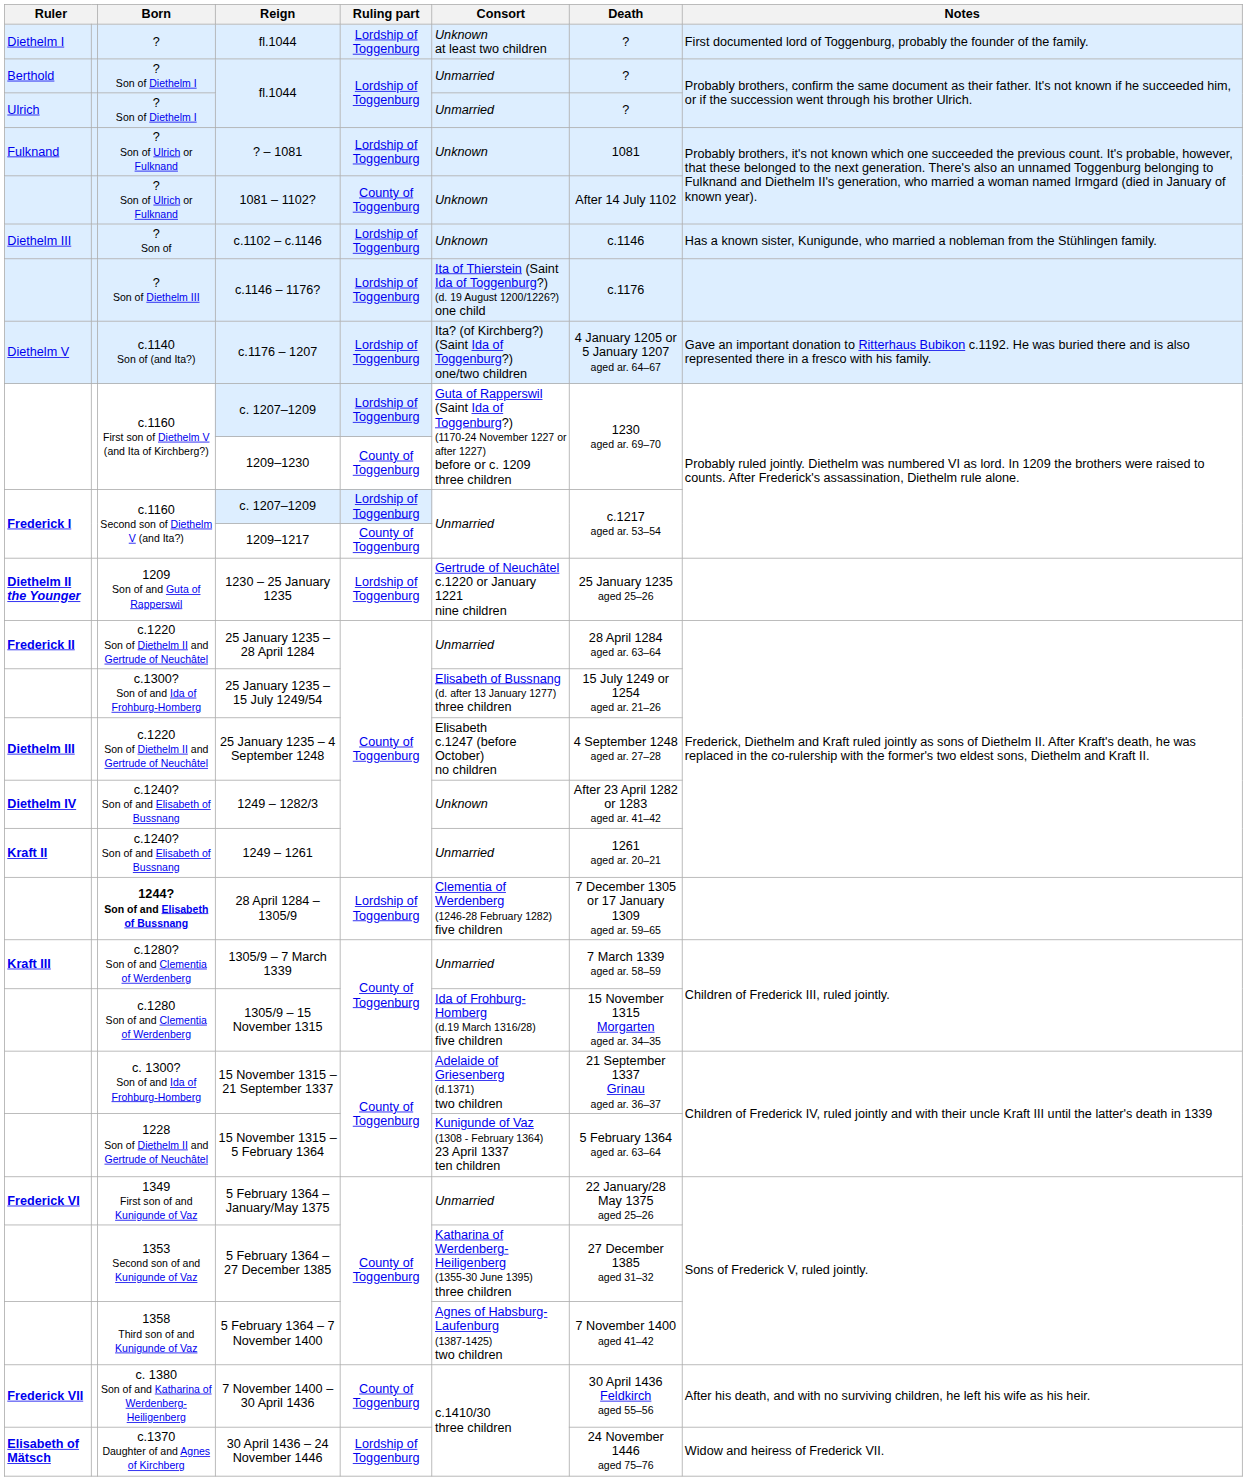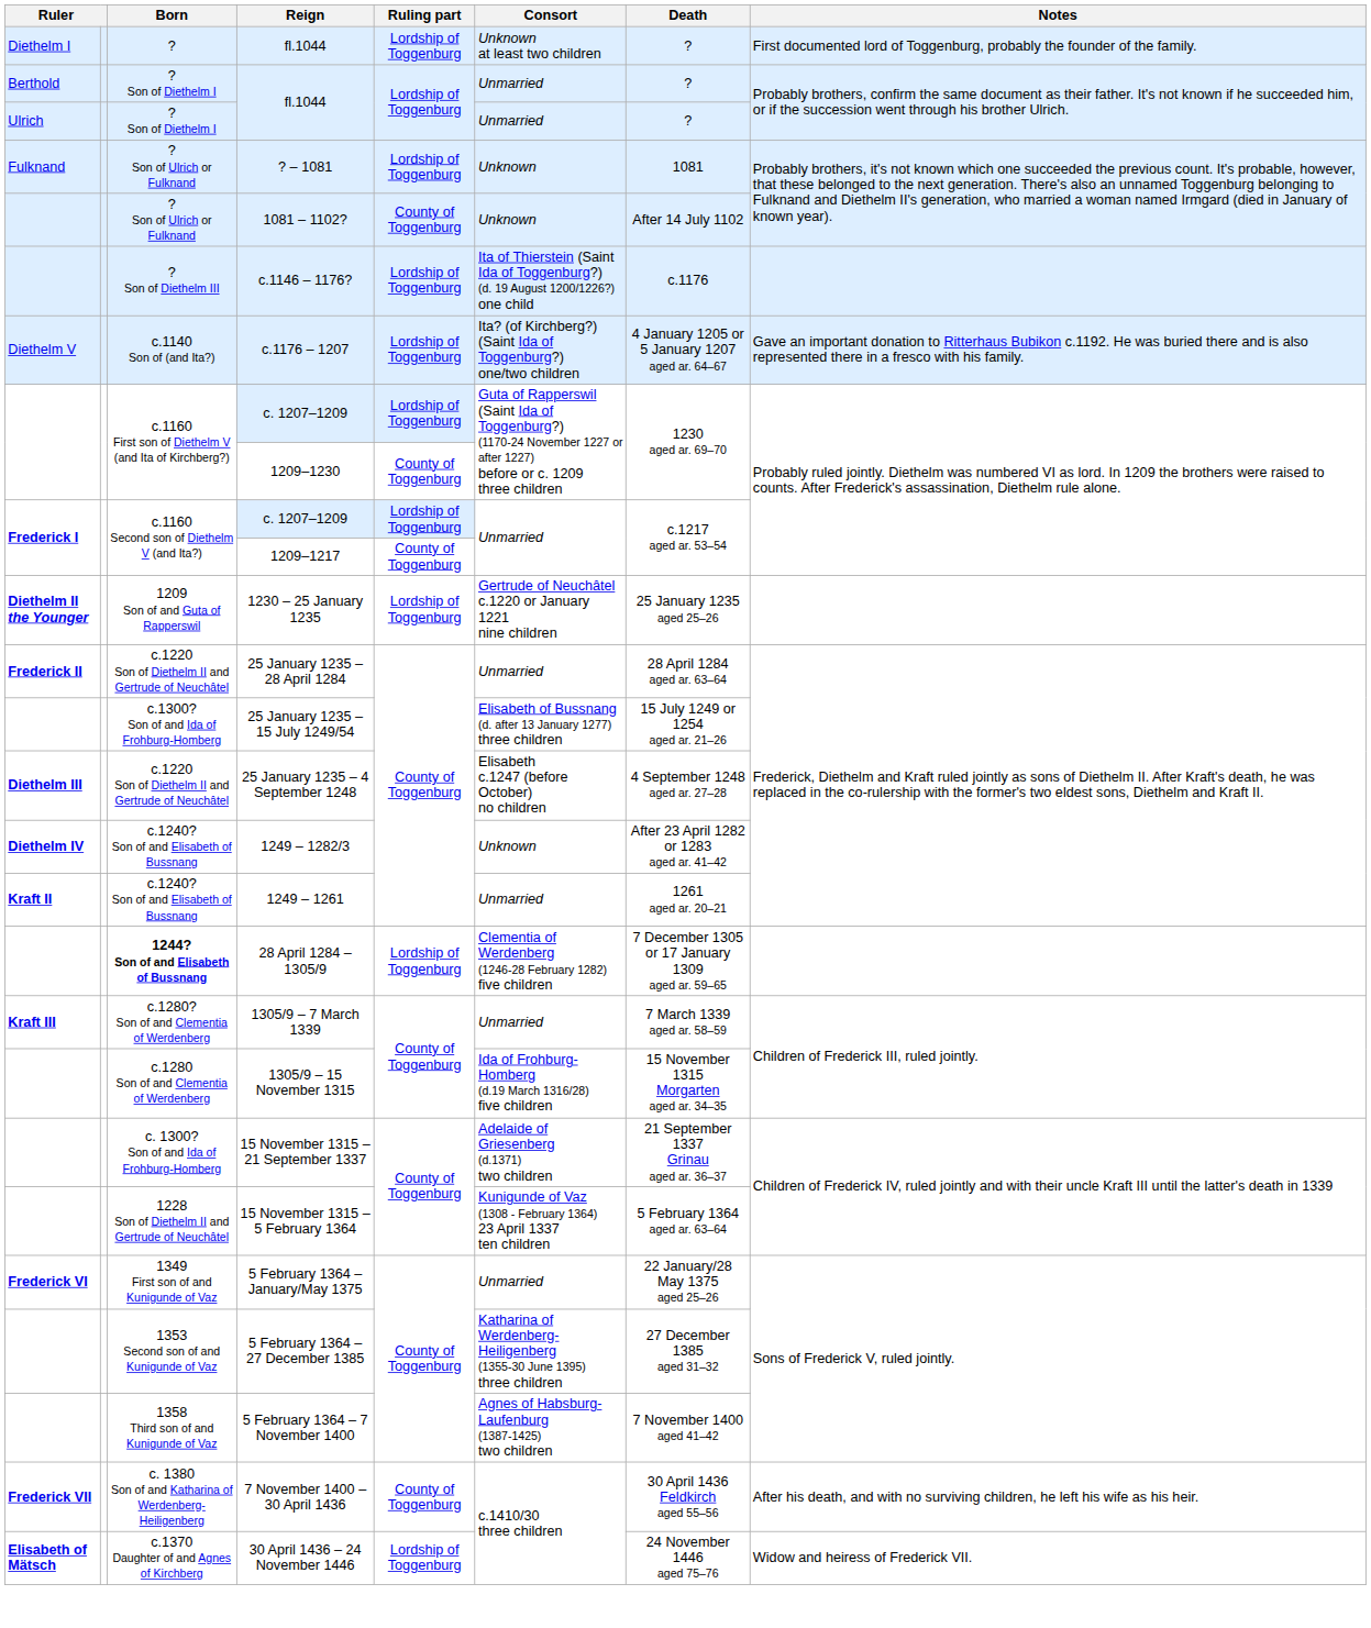- row: Diethelm III | ? Son of | c.1102 – c.1146 | Lordship of Toggenburg | Unknown | c.1146 | Has a known sister, Kunigunde, who married a nobleman from the Stühlingen family.
